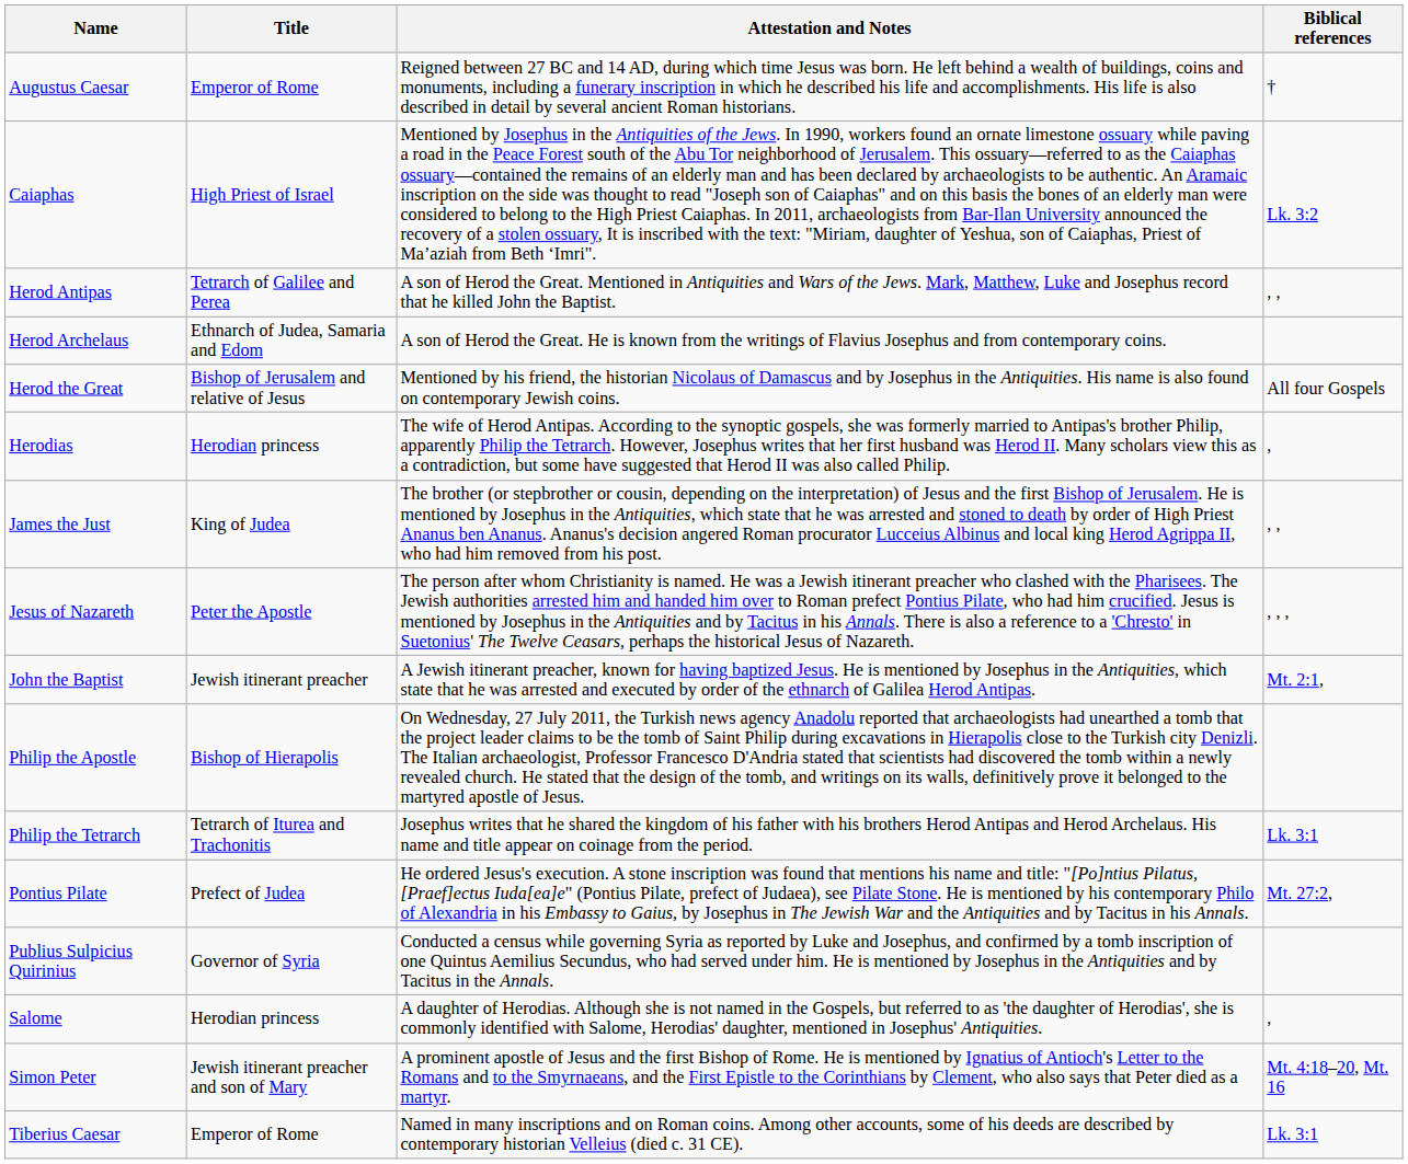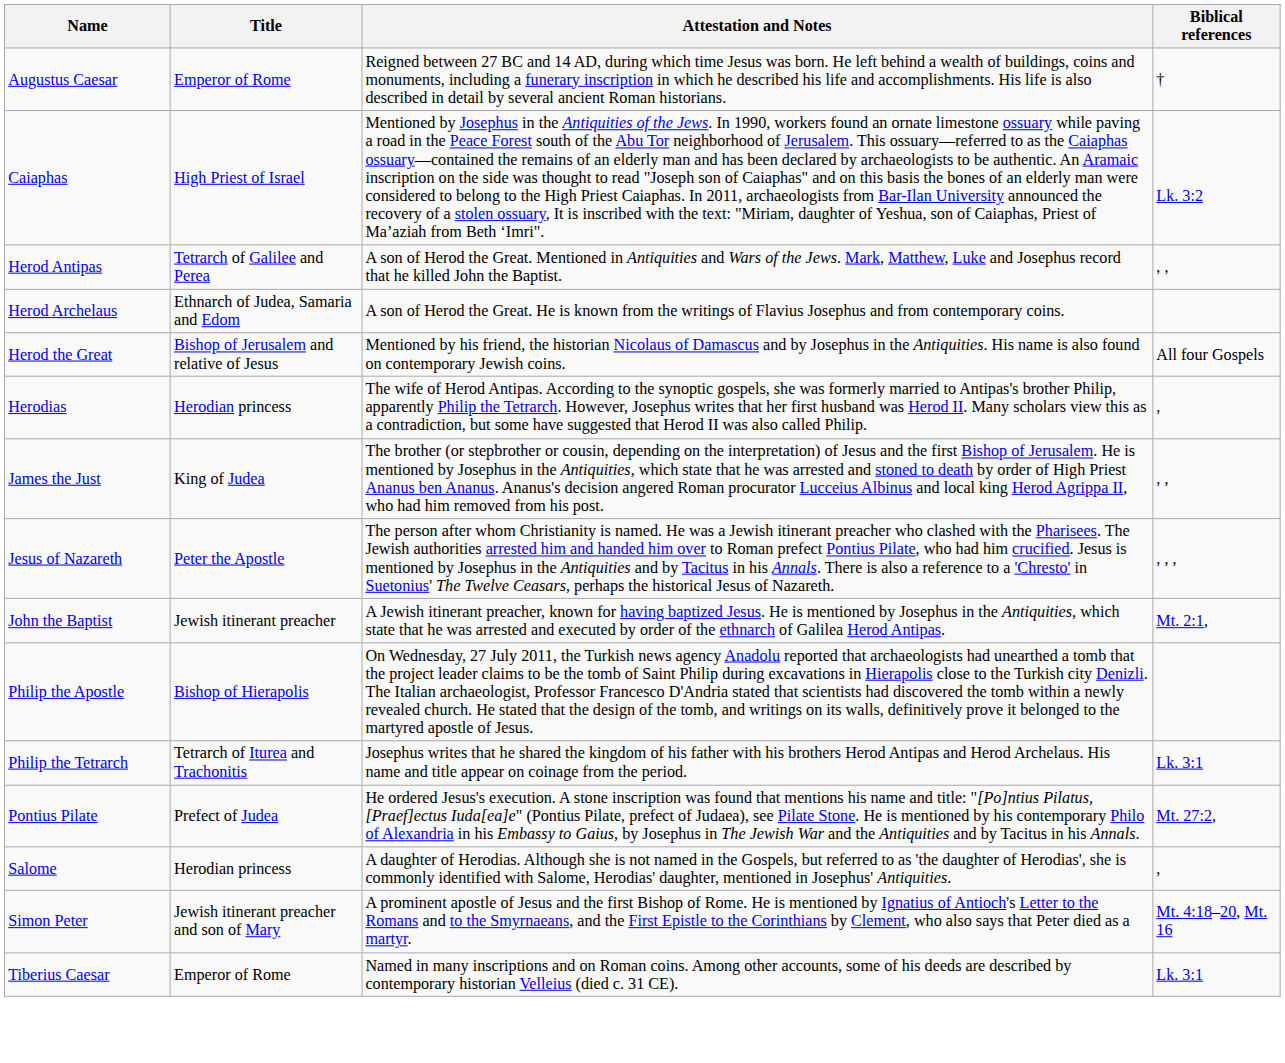- row: Publius Sulpicius Quirinius | Governor of Syria | Conducted a census while governing Syria as reported by Luke and Josephus, and confirmed by a tomb inscription of one Quintus Aemilius Secundus, who had served under him. He is mentioned by Josephus in the Antiquities and by Tacitus in the Annals.
